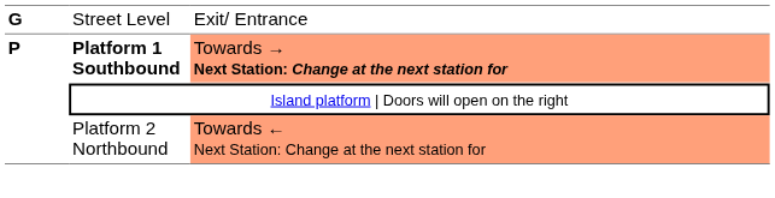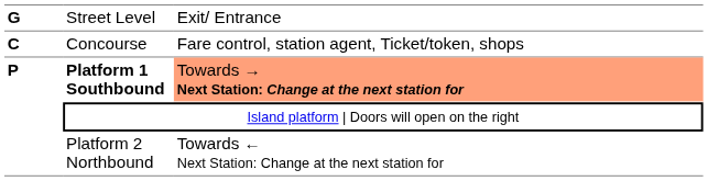+ row: C | Concourse | Fare control, station agent, Ticket/token, shops
Platform 2 Northbound | column 3: lightsalmon background -> no background
